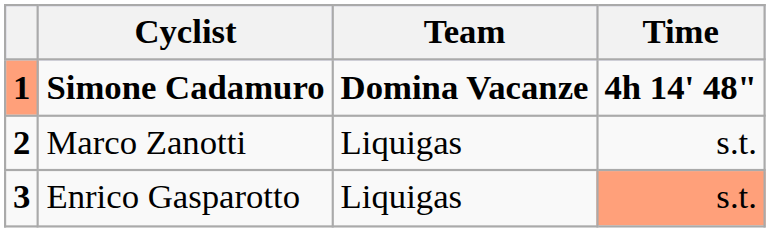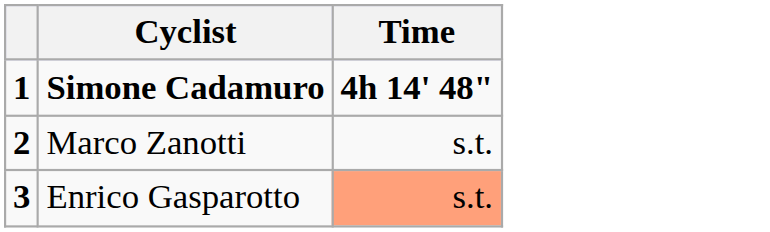- column: Team | Domina Vacanze | Liquigas | Liquigas
Simone Cadamuro | column 1: lightsalmon background -> no background
